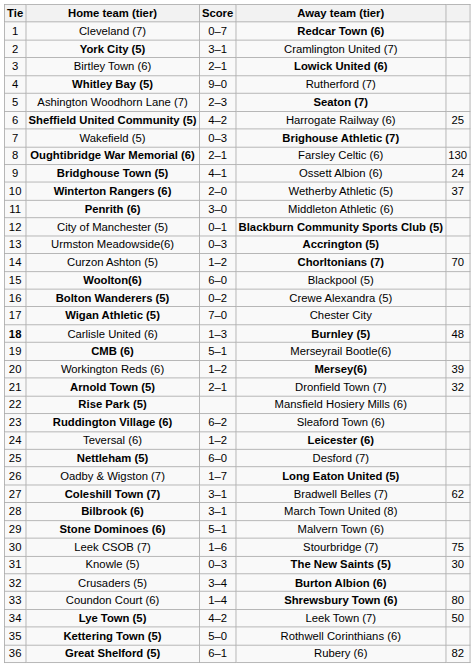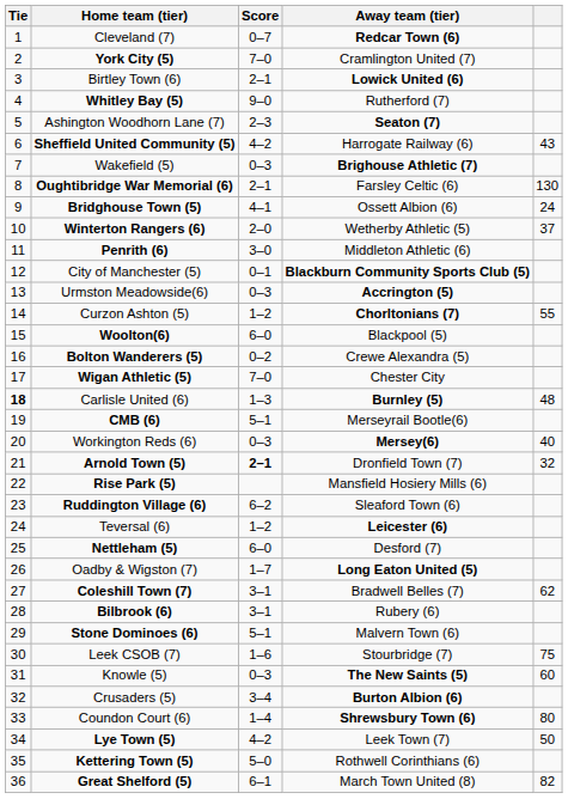York City (5) | Score: 3–1 -> 7–0
Sheffield United Community (5) | column 5: 25 -> 43
Curzon Ashton (5) | column 5: 70 -> 55
Workington Reds (6) | Score: 1–2 -> 0–3
Workington Reds (6) | column 5: 39 -> 40
Arnold Town (5) | Score: normal -> bold
Bilbrook (6) | Away team (tier): March Town United (8) -> Rubery (6)
Knowle (5) | column 5: 30 -> 60
Great Shelford (5) | Away team (tier): Rubery (6) -> March Town United (8)
